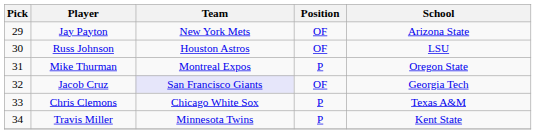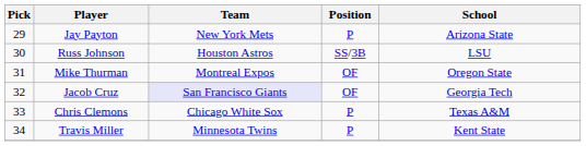Jay Payton | Position: OF -> P
Russ Johnson | Position: OF -> SS/3B
Mike Thurman | Position: P -> OF
